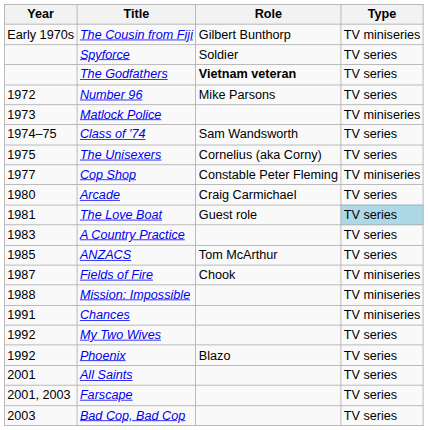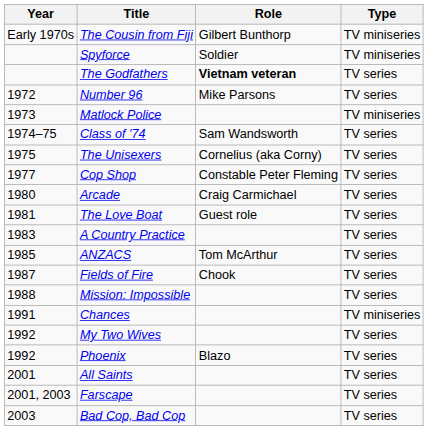Spyforce | Type: TV series -> TV miniseries
Cop Shop | Type: TV miniseries -> TV series
The Love Boat | Type: lightblue background -> no background
Fields of Fire | Type: TV miniseries -> TV series
Mission: Impossible | Type: TV miniseries -> TV series
